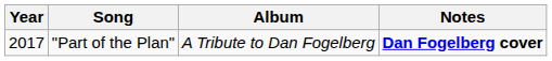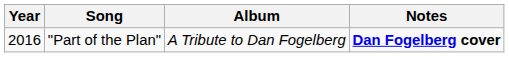"Part of the Plan" | Year: 2017 -> 2016
